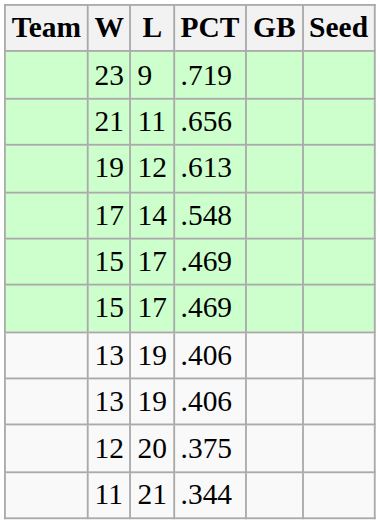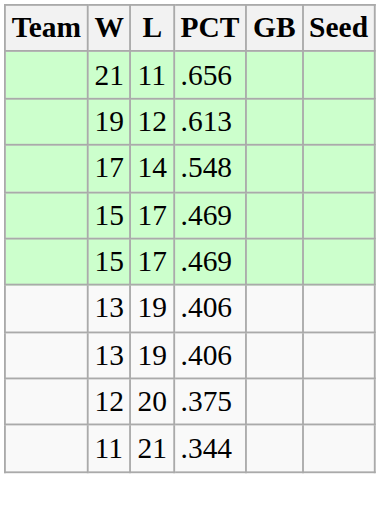- row: 23 | 9 | .719
